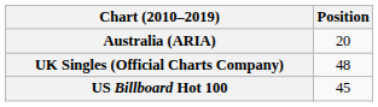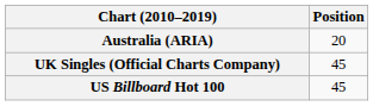UK Singles (Official Charts Company) | Position: 48 -> 45
